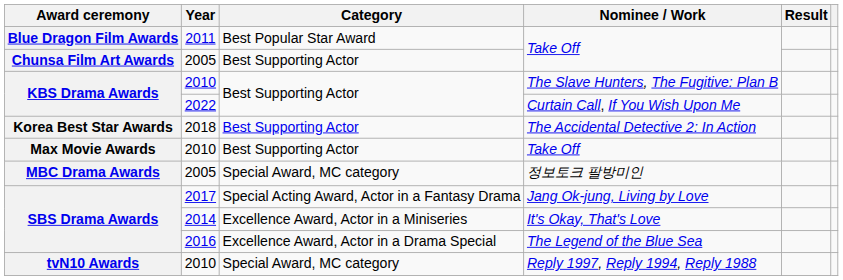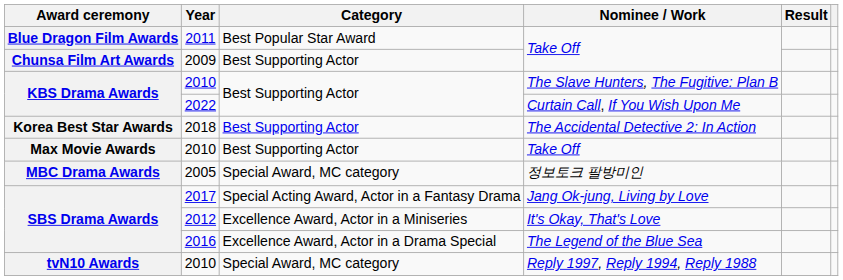Chunsa Film Art Awards / Take Off | Year: 2005 -> 2009
It's Okay, That's Love | Year: 2014 -> 2012
